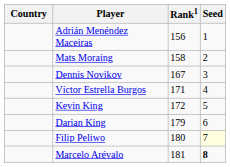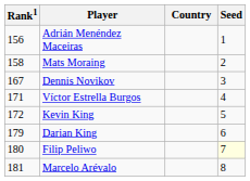columns swapped: Country <-> Rank1
Marcelo Arévalo | Seed: bold -> normal
